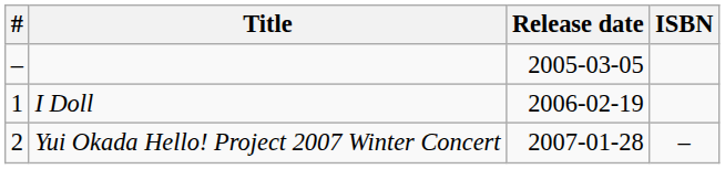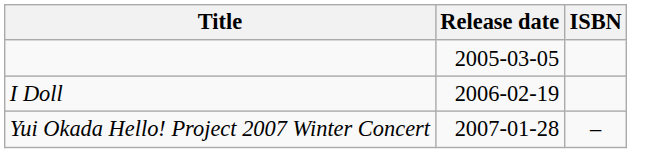- column: # | – | 1 | 2
